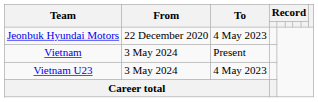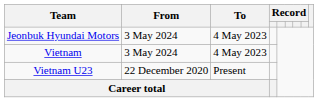Jeonbuk Hyundai Motors | From: 22 December 2020 -> 3 May 2024
Vietnam | To: Present -> 4 May 2023
Vietnam U23 | From: 3 May 2024 -> 22 December 2020
Vietnam U23 | To: 4 May 2023 -> Present
